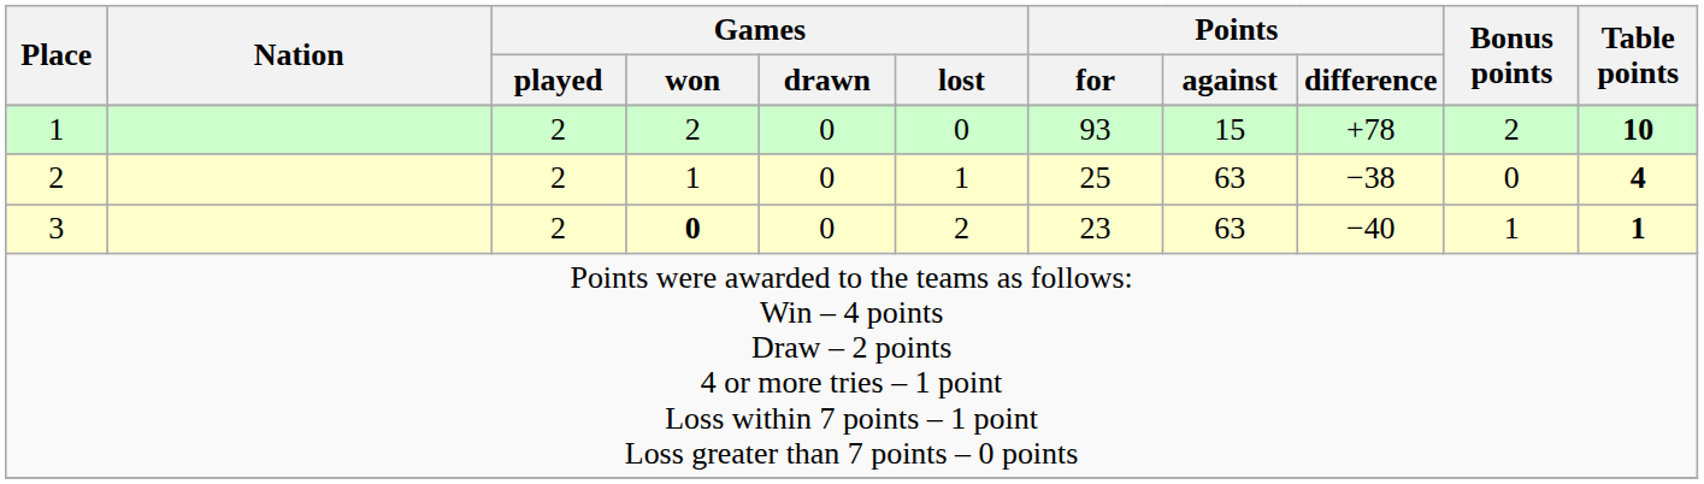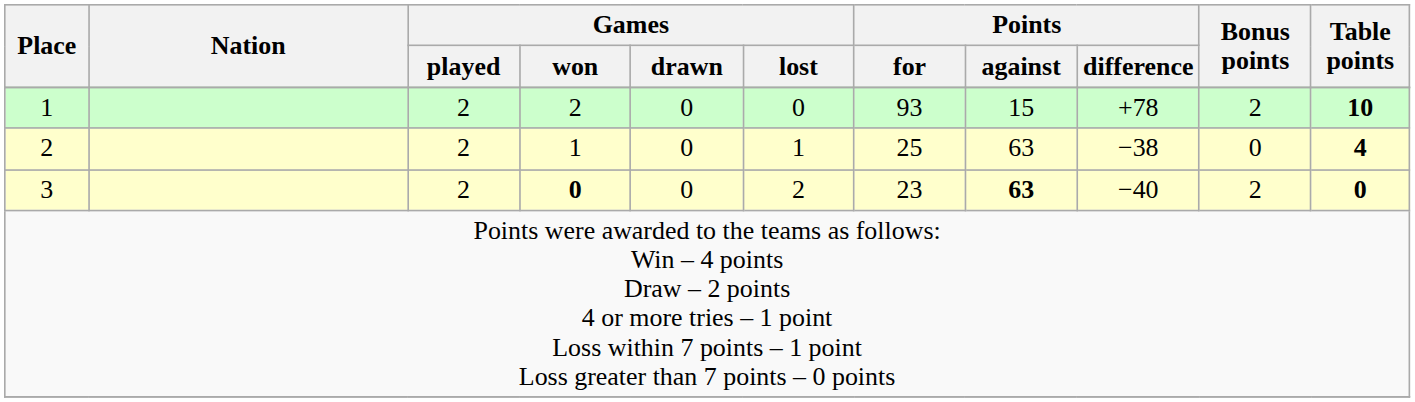3 | Points / against: normal -> bold
3 | Bonus points: 1 -> 2
3 | Table points: 1 -> 0
